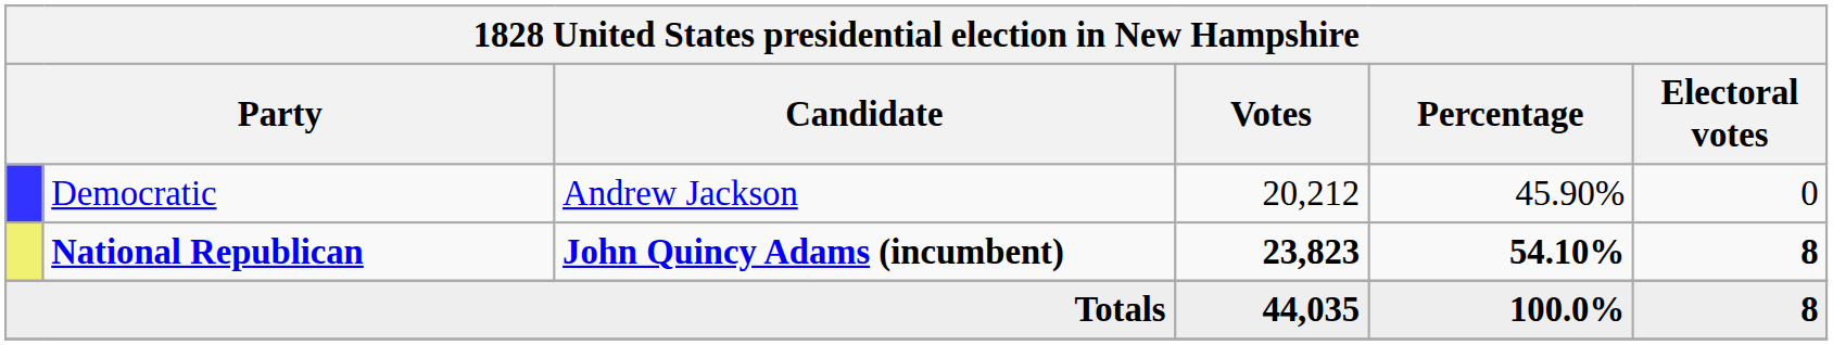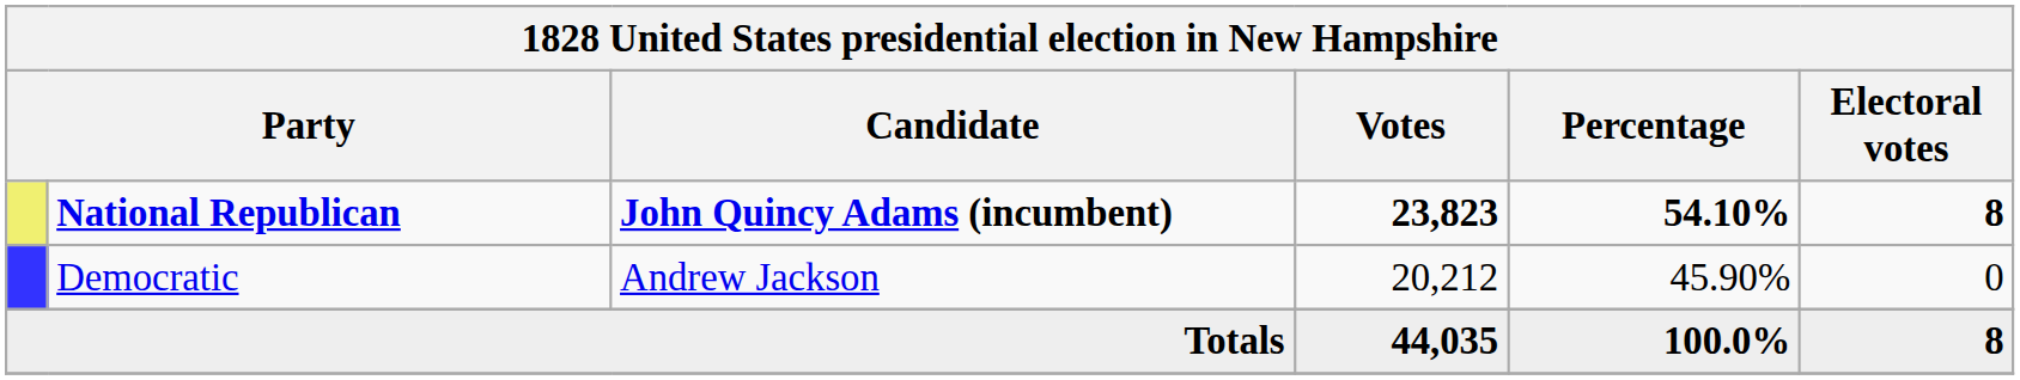rows swapped: National Republican <-> Democratic
